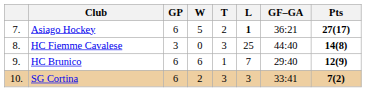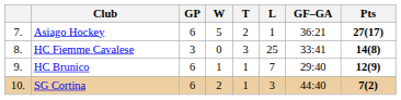Asiago Hockey | L: bold -> normal
HC Fiemme Cavalese | GF–GA: 44:40 -> 33:41
HC Brunico | W: 6 -> 1
SG Cortina | T: 3 -> 1
SG Cortina | GF–GA: 33:41 -> 44:40
